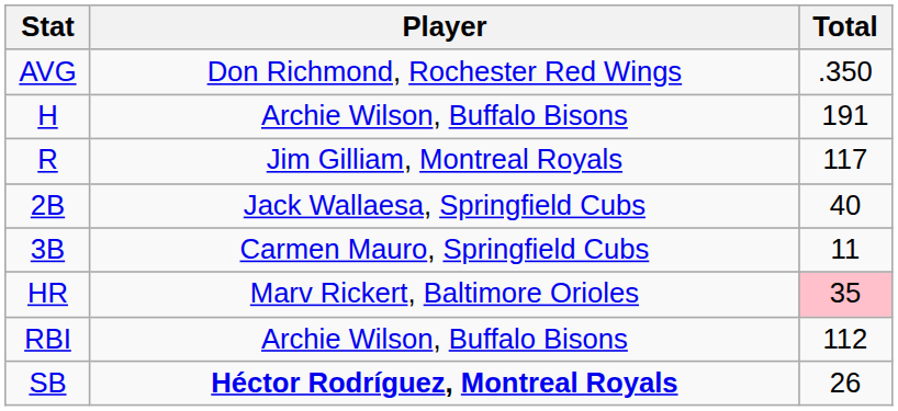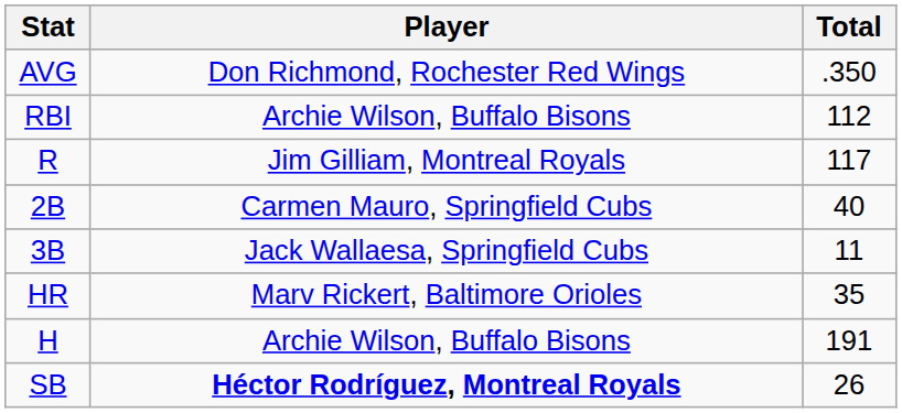rows swapped: H <-> RBI
2B | Player: Jack Wallaesa, Springfield Cubs -> Carmen Mauro, Springfield Cubs
3B | Player: Carmen Mauro, Springfield Cubs -> Jack Wallaesa, Springfield Cubs
HR | Total: pink background -> no background
